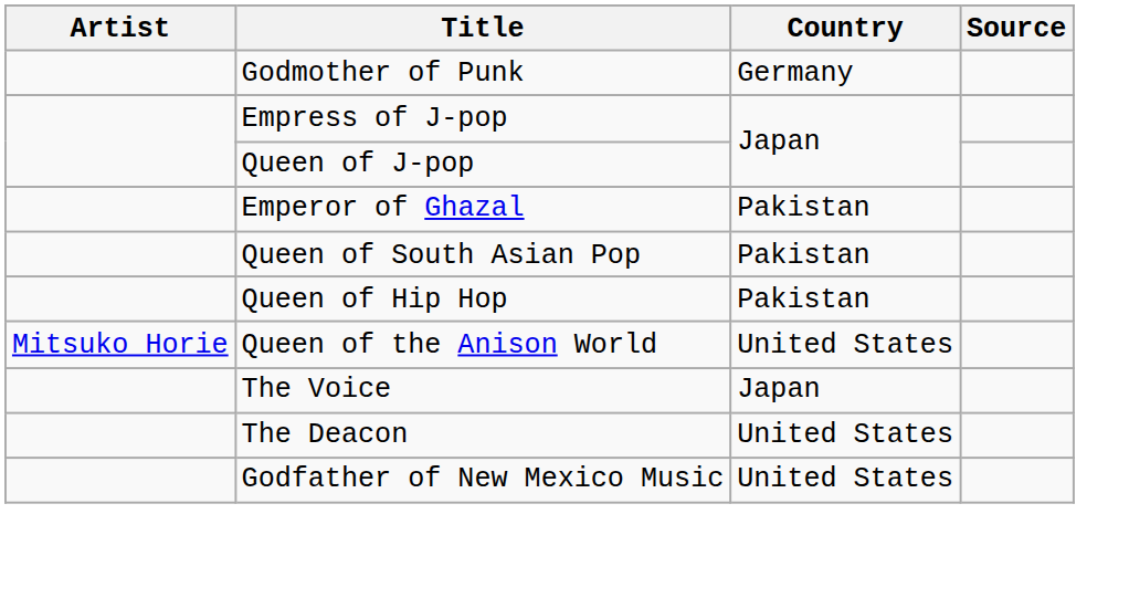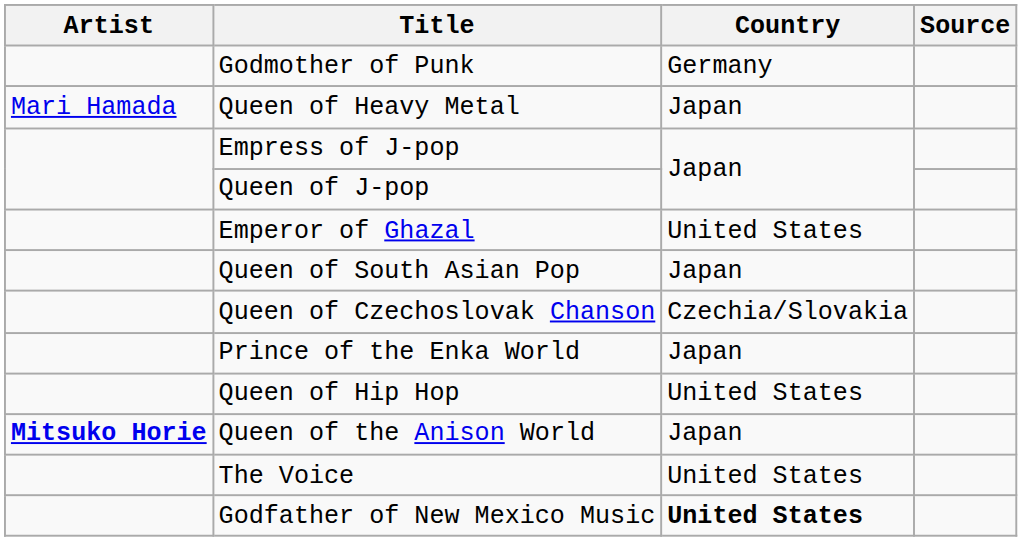+ row: Mari Hamada | Queen of Heavy Metal | Japan
Emperor of Ghazal | Country: Pakistan -> United States
Queen of South Asian Pop | Country: Pakistan -> Japan
+ row: Queen of Czechoslovak Chanson | Czechia/Slovakia
+ row: Prince of the Enka World | Japan
Queen of Hip Hop | Country: Pakistan -> United States
Queen of the Anison World | Artist: normal -> bold
Queen of the Anison World | Country: United States -> Japan
The Voice | Country: Japan -> United States
- row: The Deacon | United States
Godfather of New Mexico Music | Country: normal -> bold
